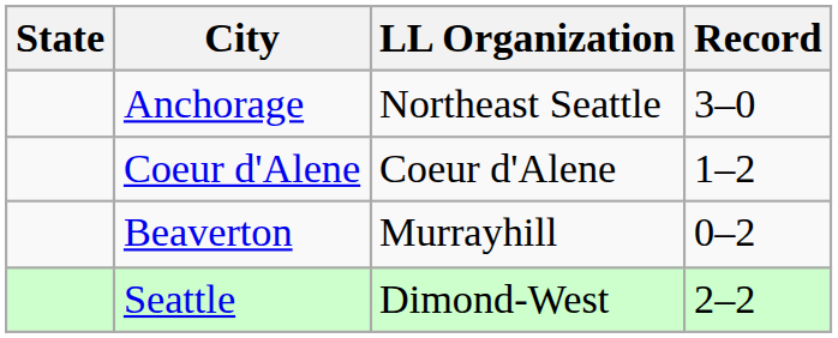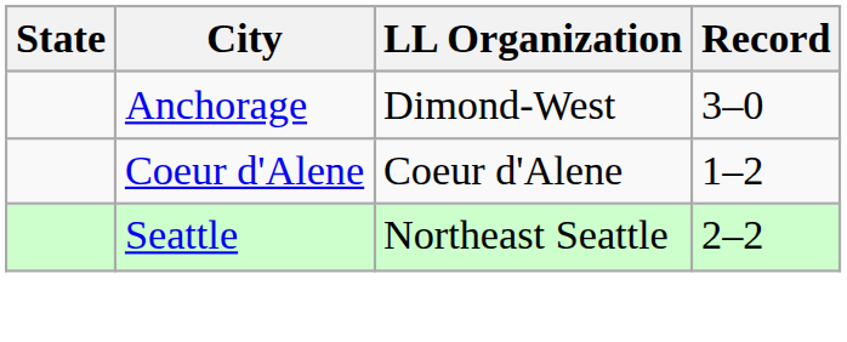Anchorage | LL Organization: Northeast Seattle -> Dimond-West
- row: Beaverton | Murrayhill | 0–2
Seattle | LL Organization: Dimond-West -> Northeast Seattle
